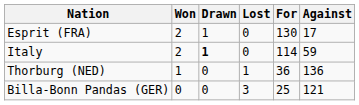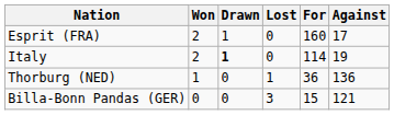Esprit (FRA) | For: 130 -> 160
Italy | Against: 59 -> 19
Billa-Bonn Pandas (GER) | For: 25 -> 15
